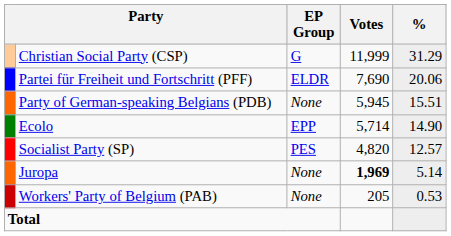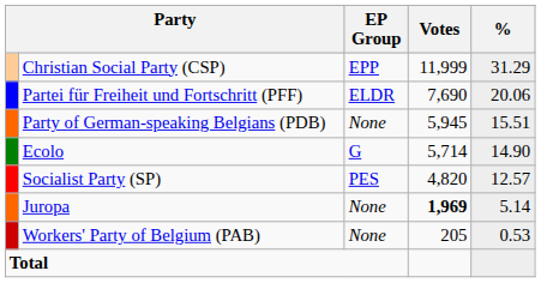Christian Social Party (CSP) | EP Group: G -> EPP
Ecolo | EP Group: EPP -> G
